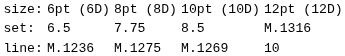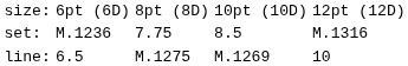set: | column 2: 6.5 -> M.1236
line: | column 2: M.1236 -> 6.5
